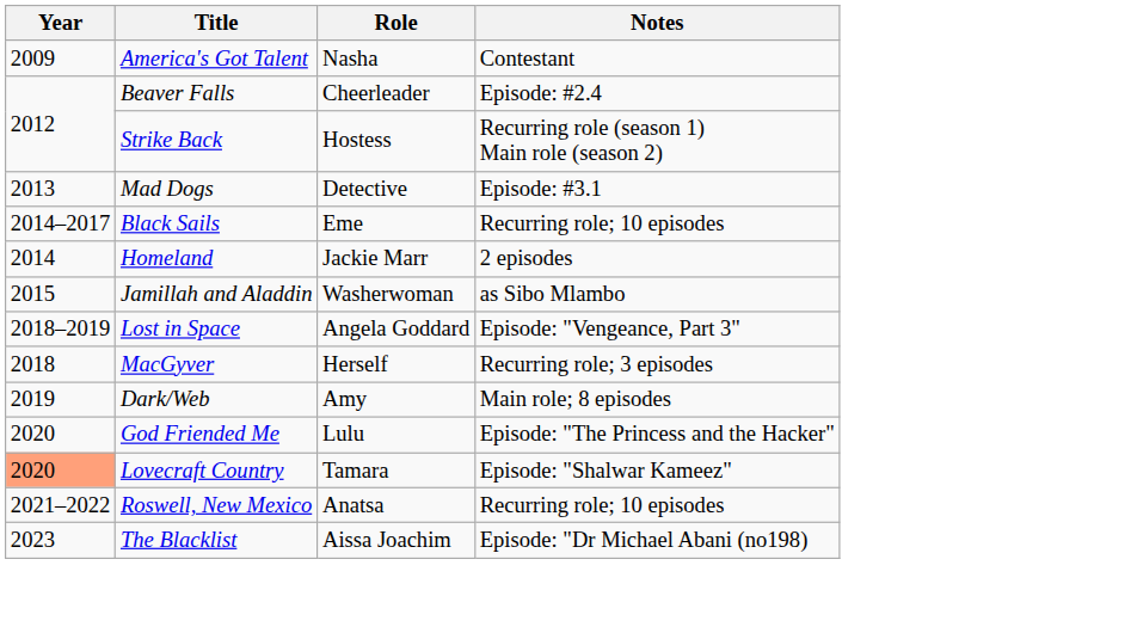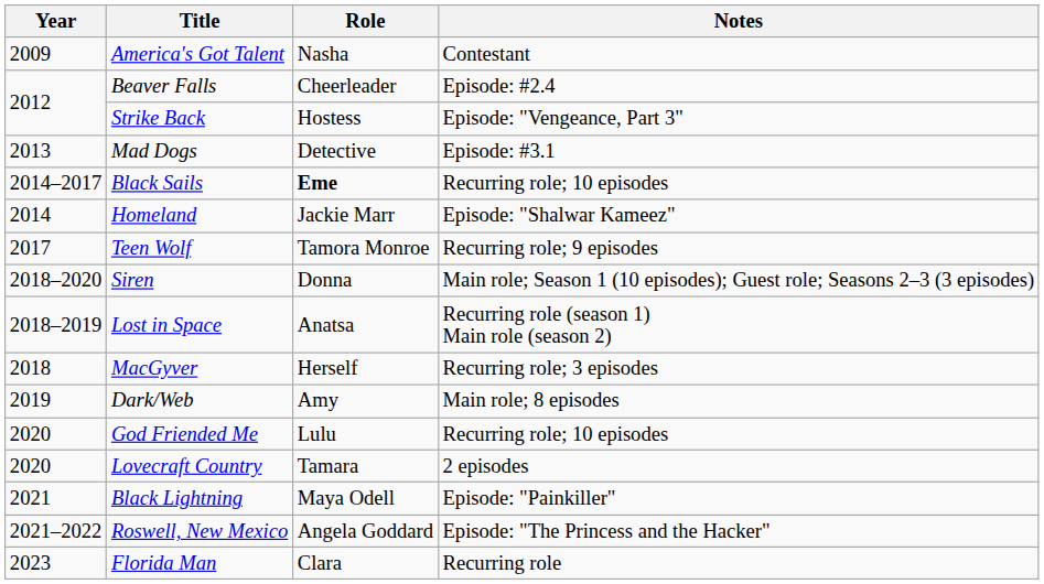Strike Back | Notes: Recurring role (season 1) Main role (season 2) -> Episode: "Vengeance, Part 3"
Black Sails | Role: normal -> bold
Homeland | Notes: 2 episodes -> Episode: "Shalwar Kameez"
- row: 2015 | Jamillah and Aladdin | Washerwoman | as Sibo Mlambo
+ row: 2017 | Teen Wolf | Tamora Monroe | Recurring role; 9 episodes
+ row: 2018–2020 | Siren | Donna | Main role; Season 1 (10 episodes); Guest role; Seasons 2–3 (3 episodes)
Lost in Space | Role: Angela Goddard -> Anatsa
Lost in Space | Notes: Episode: "Vengeance, Part 3" -> Recurring role (season 1) Main role (season 2)
God Friended Me | Notes: Episode: "The Princess and the Hacker" -> Recurring role; 10 episodes
Lovecraft Country | Year: lightsalmon background -> no background
Lovecraft Country | Notes: Episode: "Shalwar Kameez" -> 2 episodes
+ row: 2021 | Black Lightning | Maya Odell | Episode: "Painkiller"
Roswell, New Mexico | Role: Anatsa -> Angela Goddard
Roswell, New Mexico | Notes: Recurring role; 10 episodes -> Episode: "The Princess and the Hacker"
- row: 2023 | The Blacklist | Aissa Joachim | Episode: "Dr Michael Abani (no198)
+ row: 2023 | Florida Man | Clara | Recurring role
